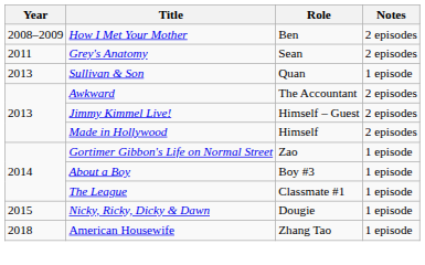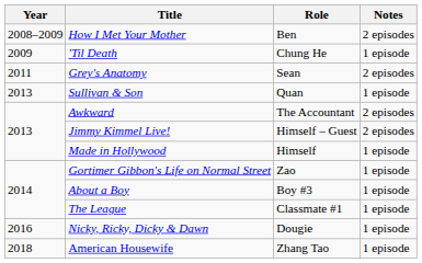+ row: 2009 | 'Til Death | Chung He | 1 episode
Made in Hollywood | Notes: 2 episodes -> 1 episode
Nicky, Ricky, Dicky & Dawn | Year: 2015 -> 2016
